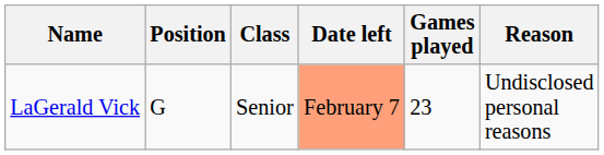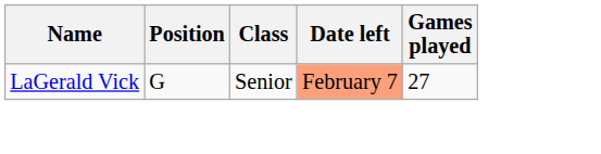- column: Reason | Undisclosed personal reasons
LaGerald Vick | Games played: 23 -> 27
